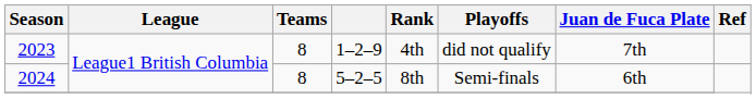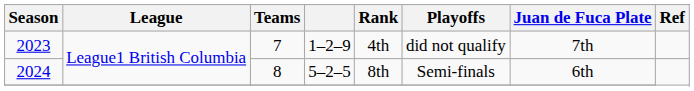2023 | Teams: 8 -> 7
